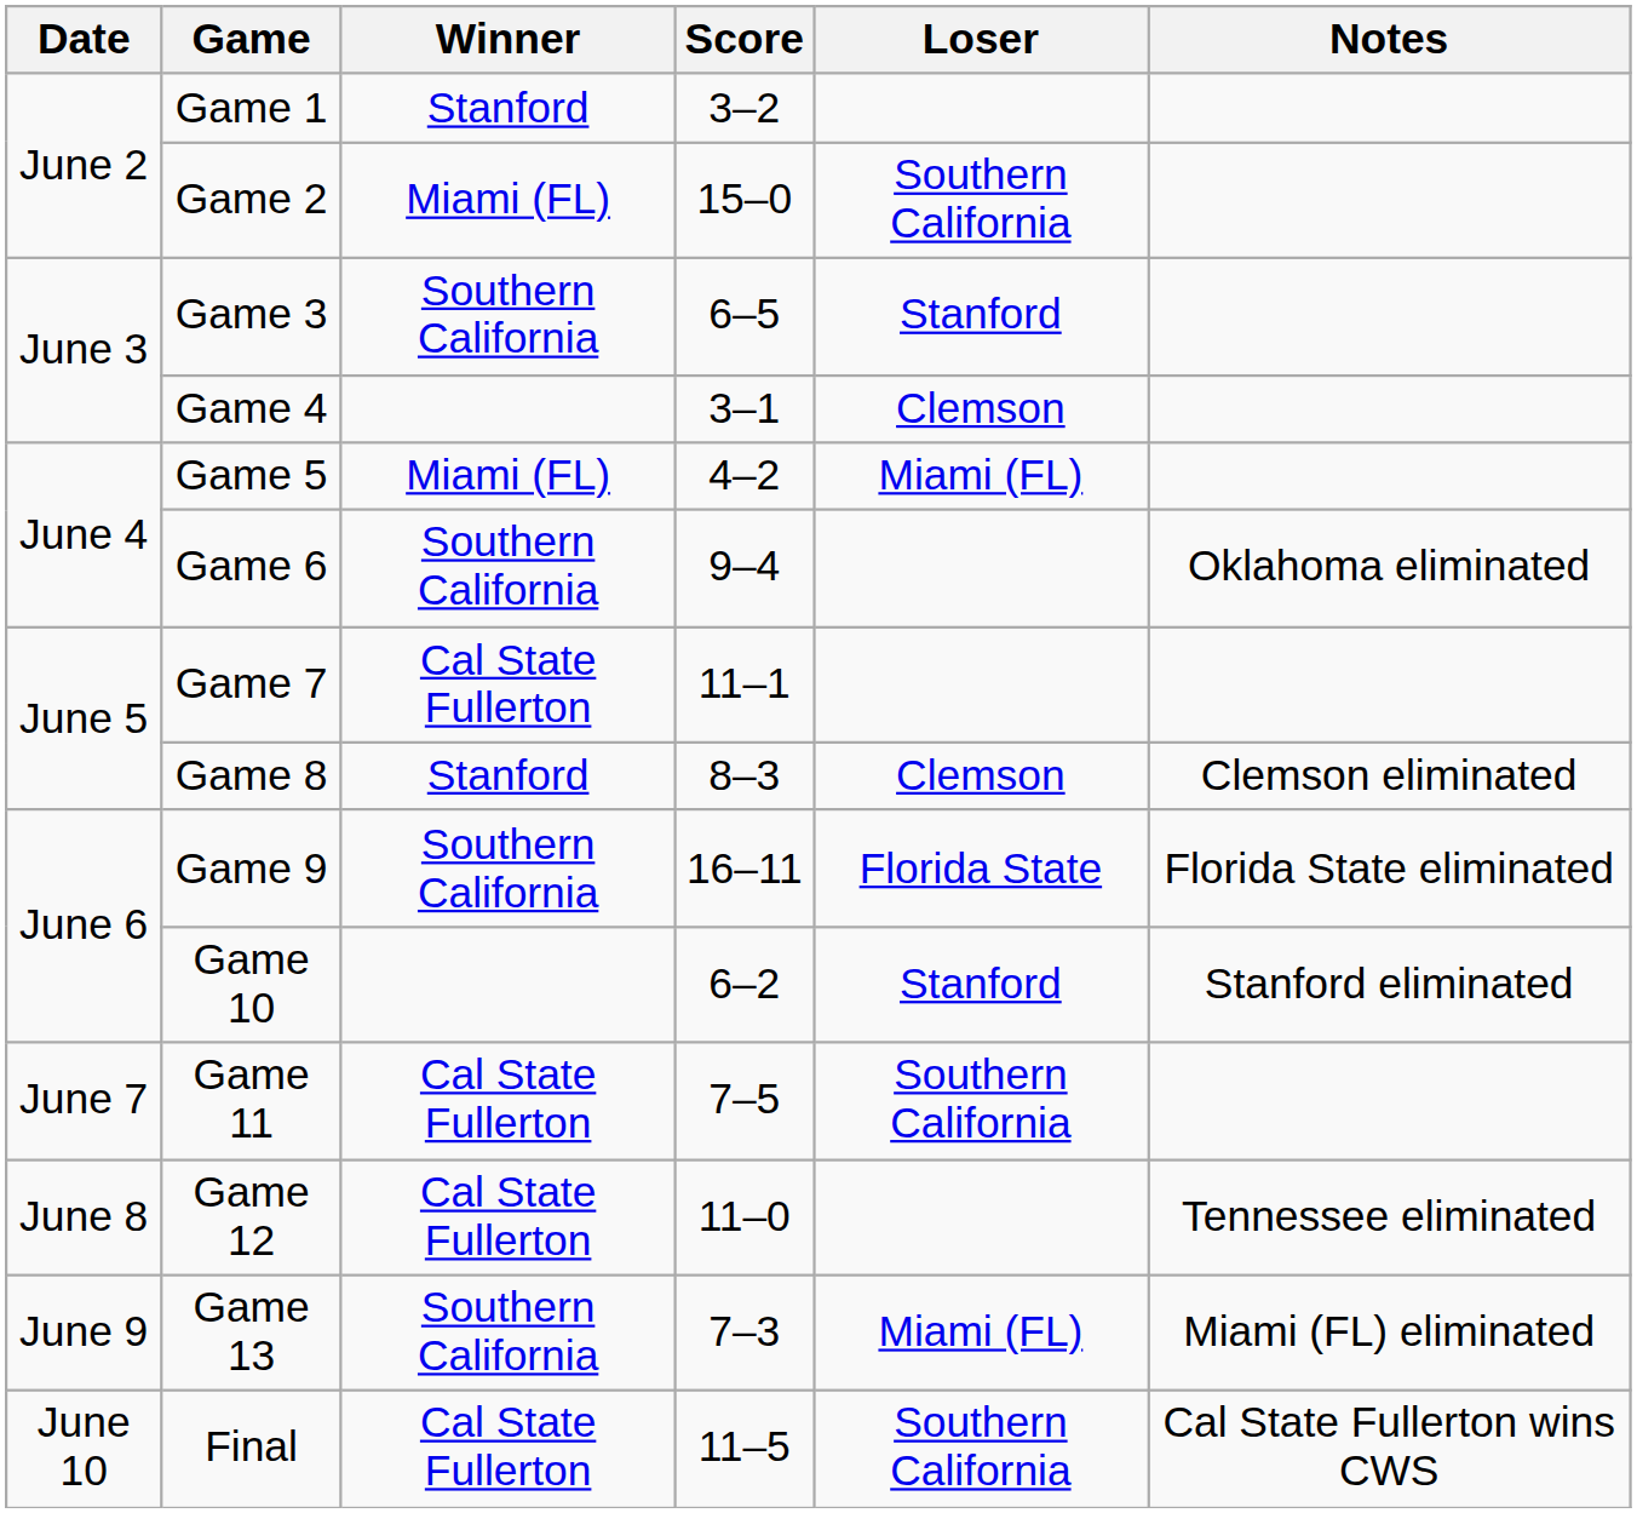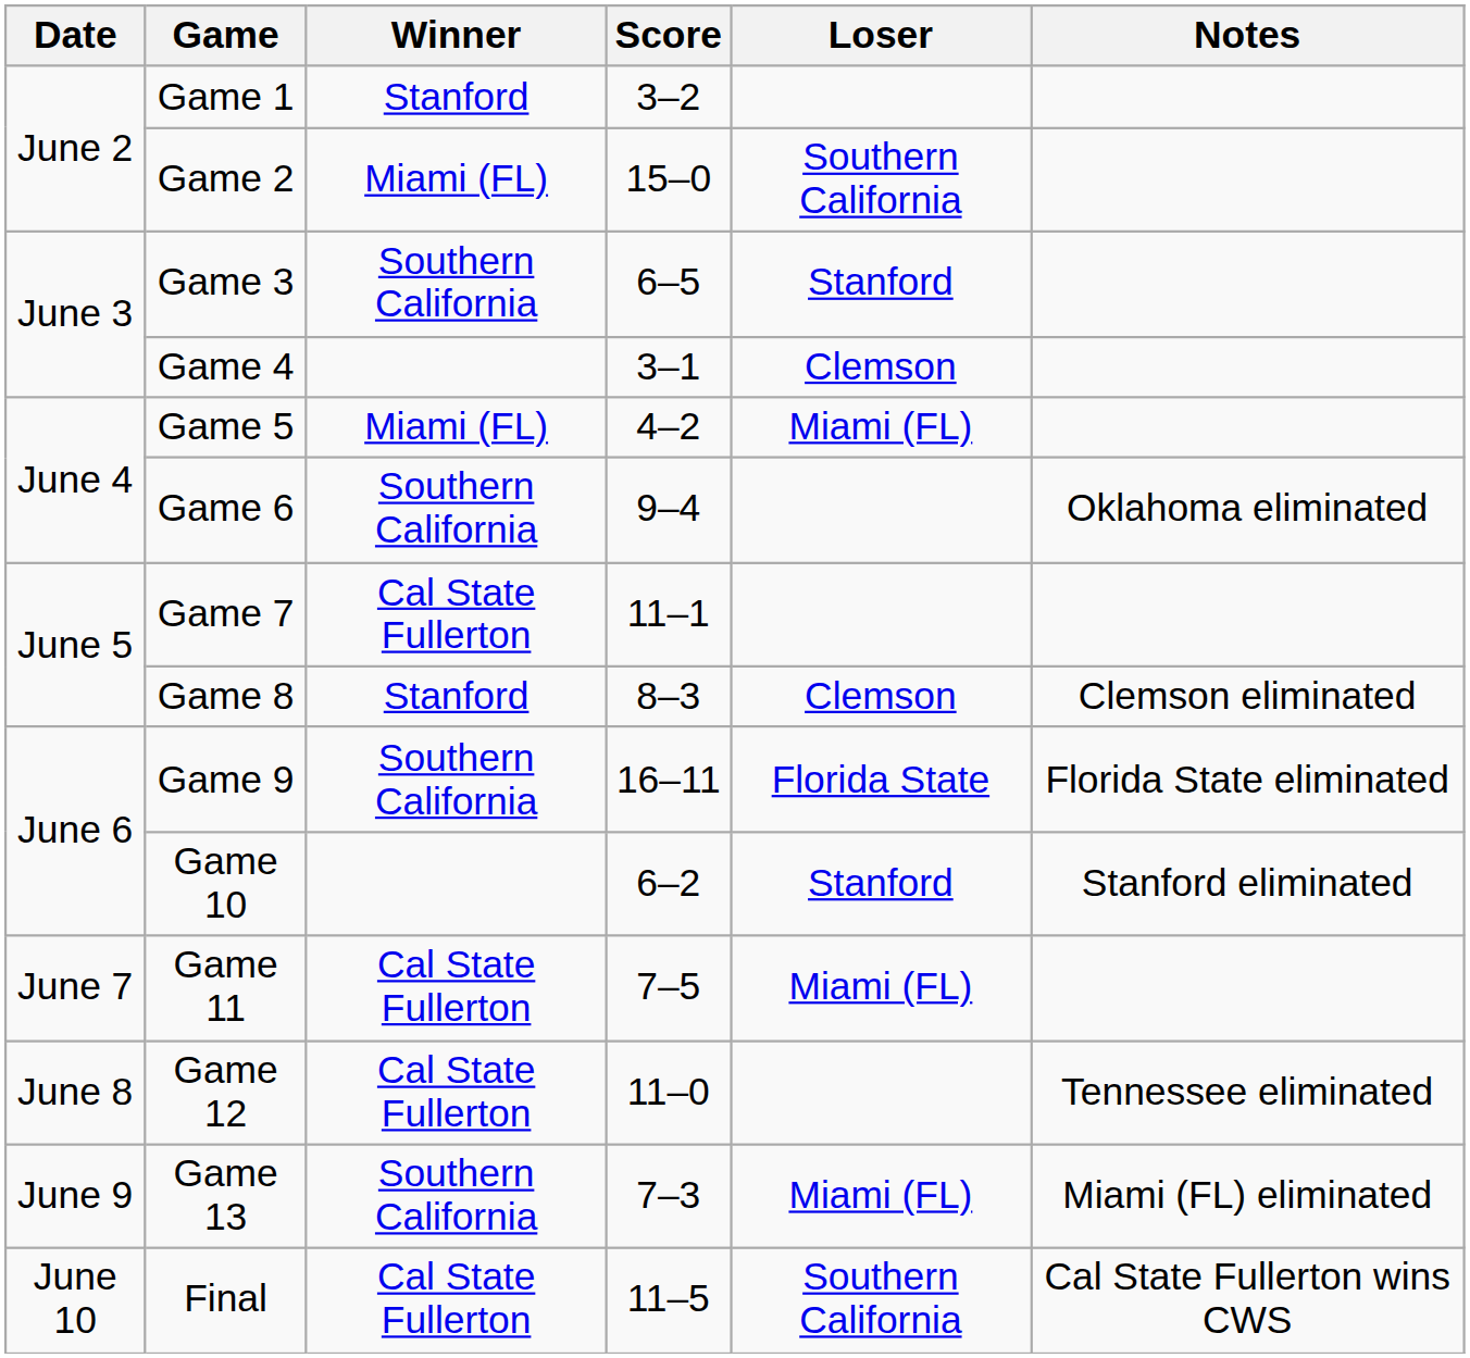Game 11 | Loser: Southern California -> Miami (FL)
